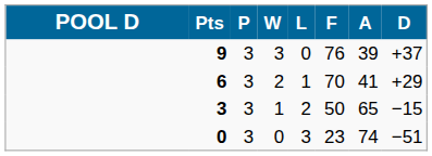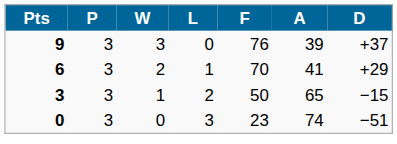- column: POOL D
